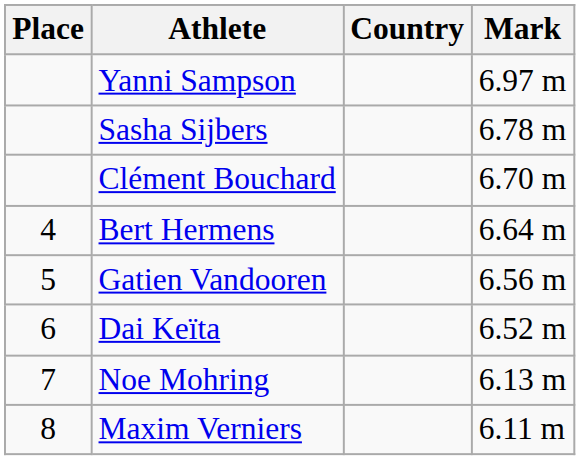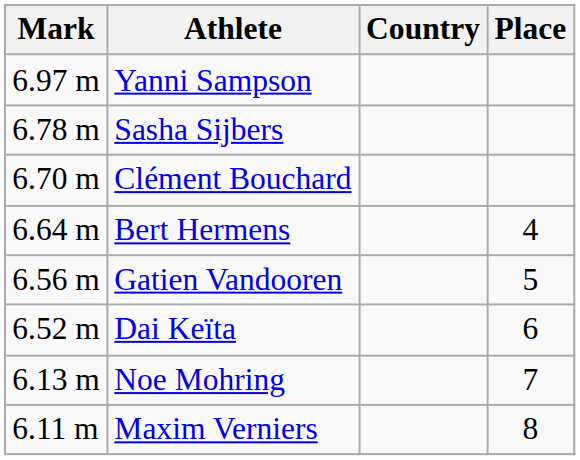columns swapped: Place <-> Mark
